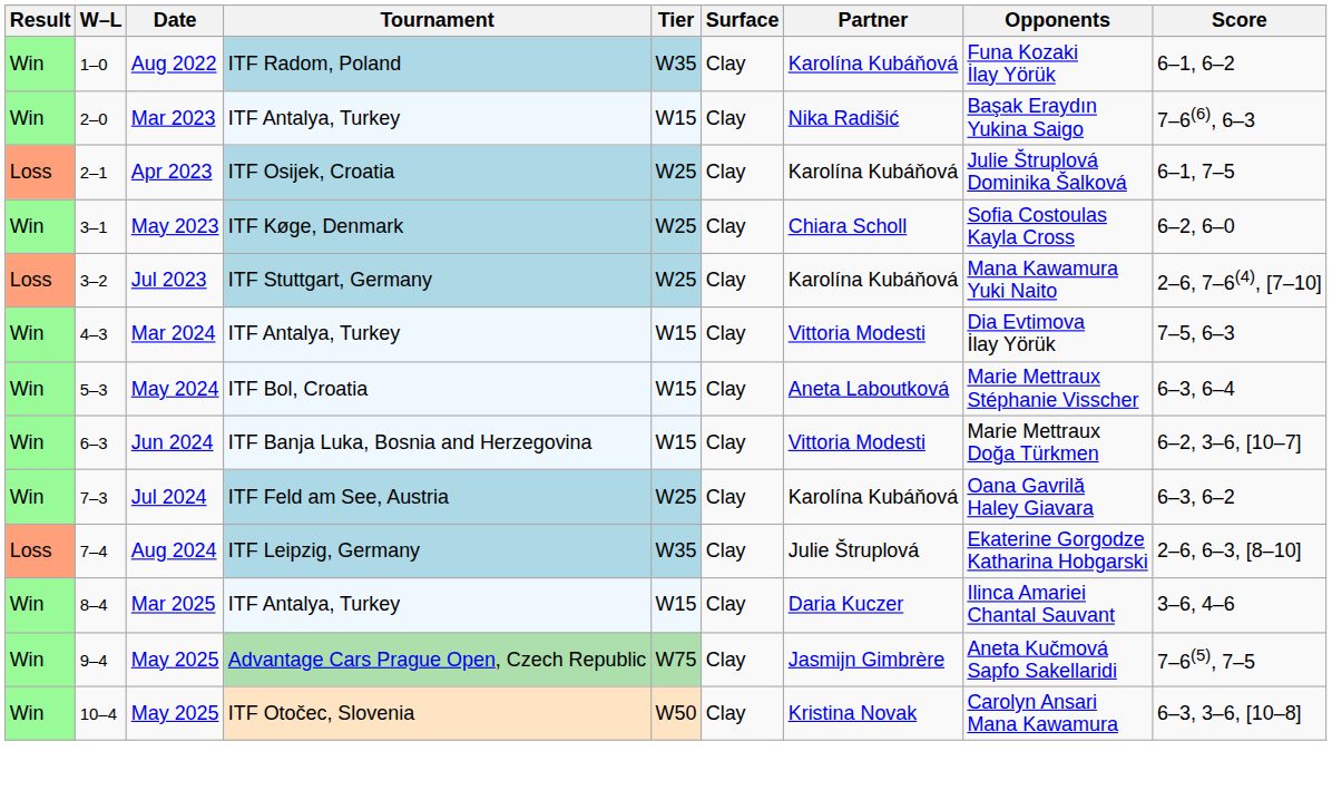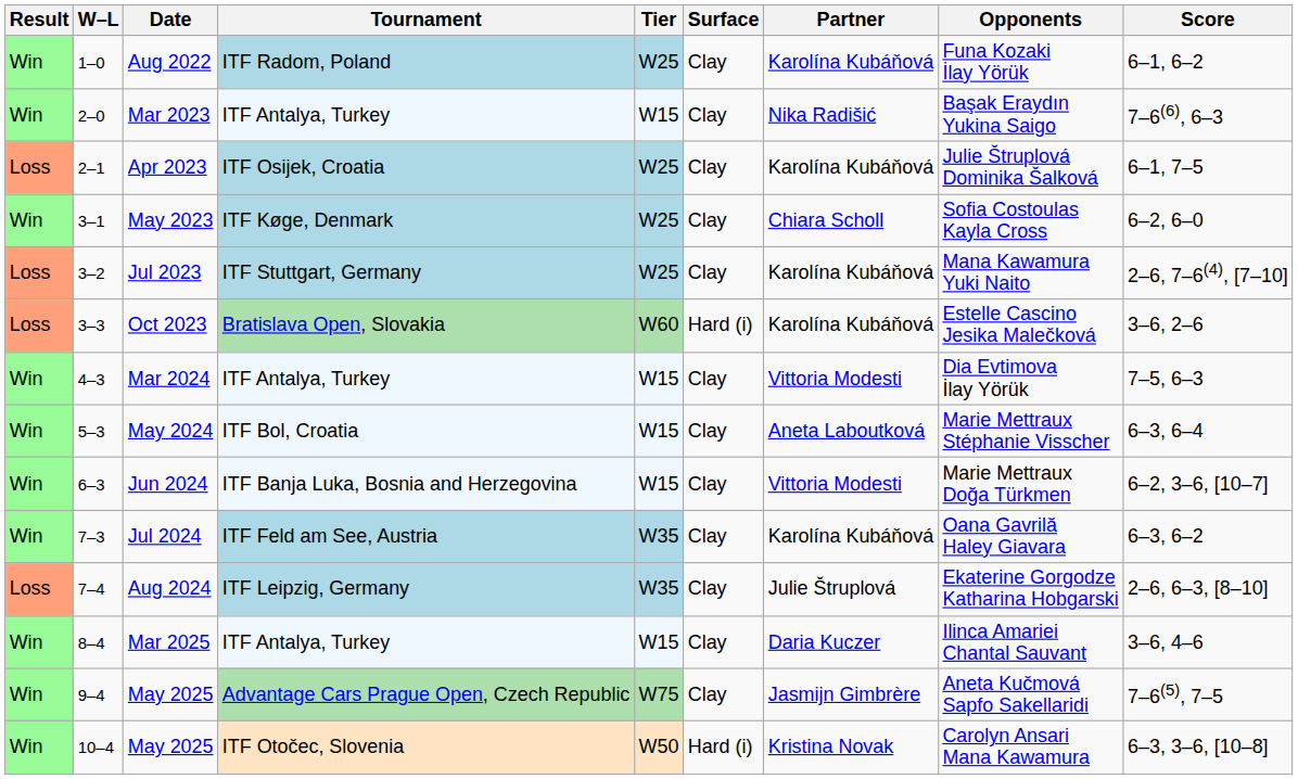Aug 2022 | Tier: W35 -> W25
+ row: Loss | 3–3 | Oct 2023 | Bratislava Open, Slovakia | W60 | Hard (i) | Karolína Kubáňová | Estelle Cascino Jesika Malečková | 3–6, 2–6
Jul 2024 | Tier: W25 -> W35
10–4 / May 2025 | Surface: Clay -> Hard (i)
